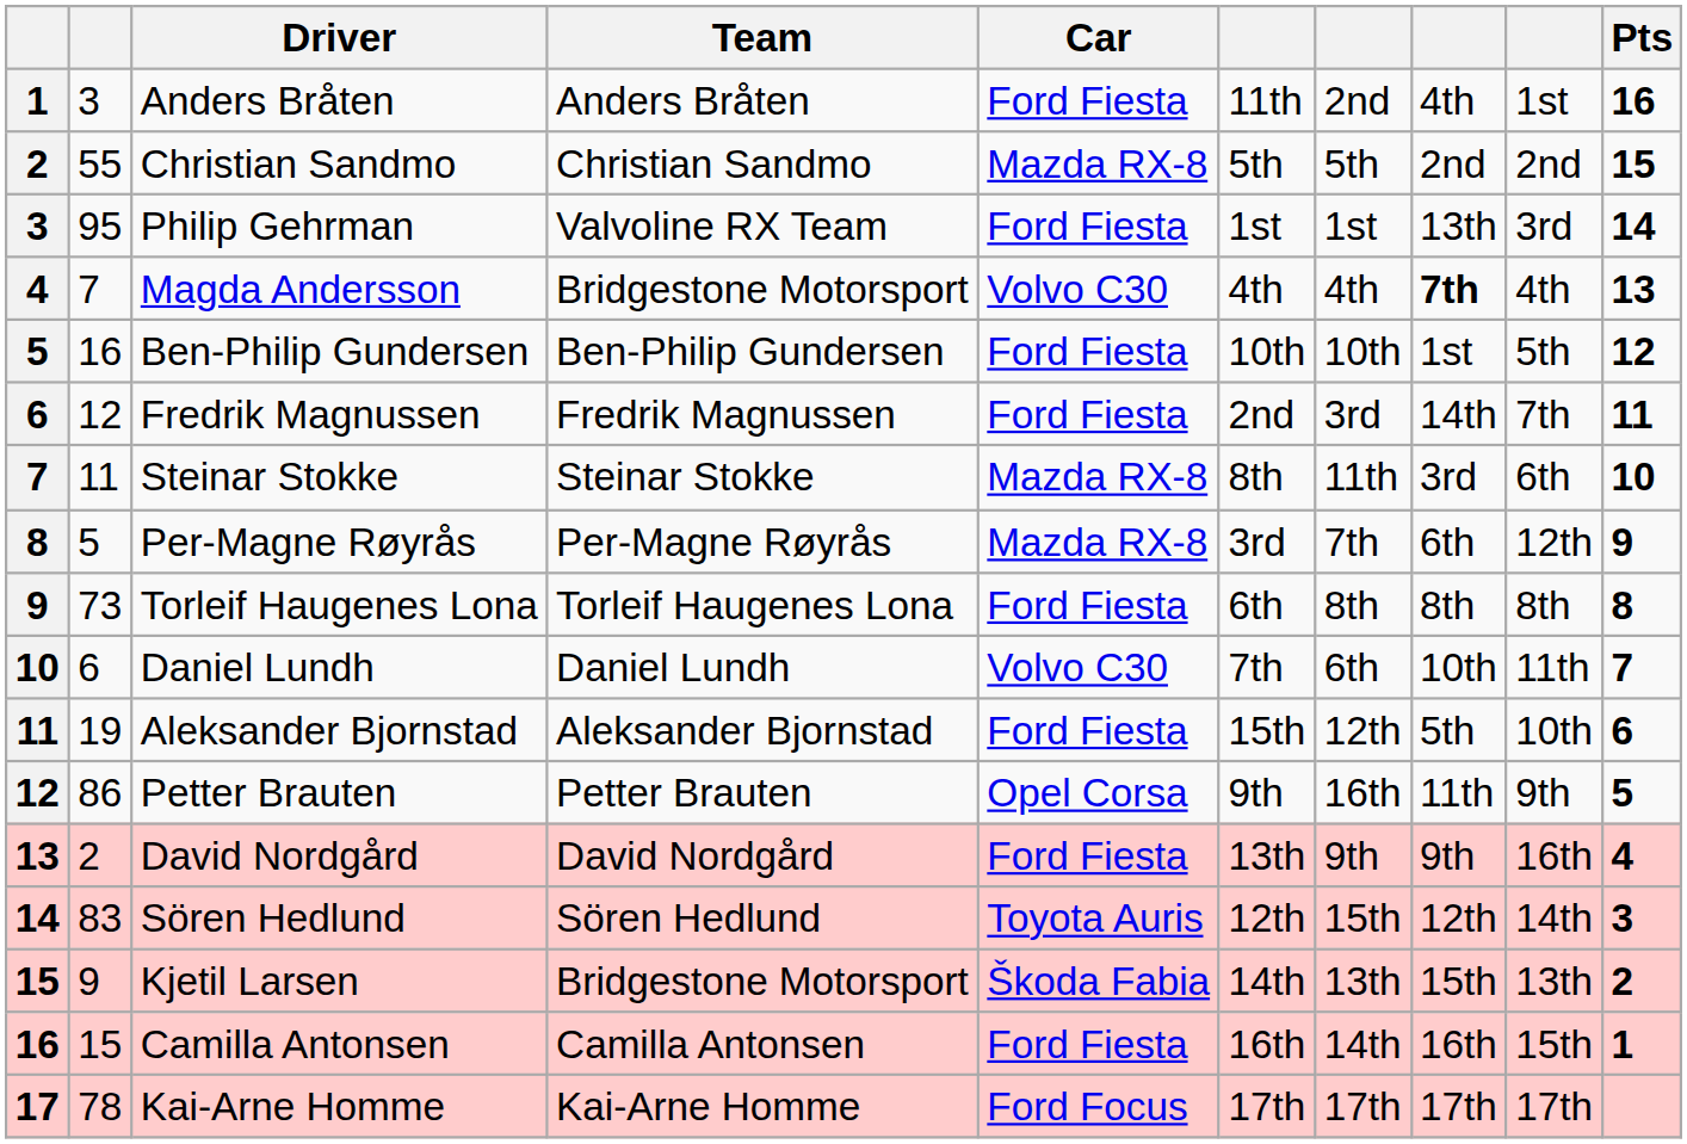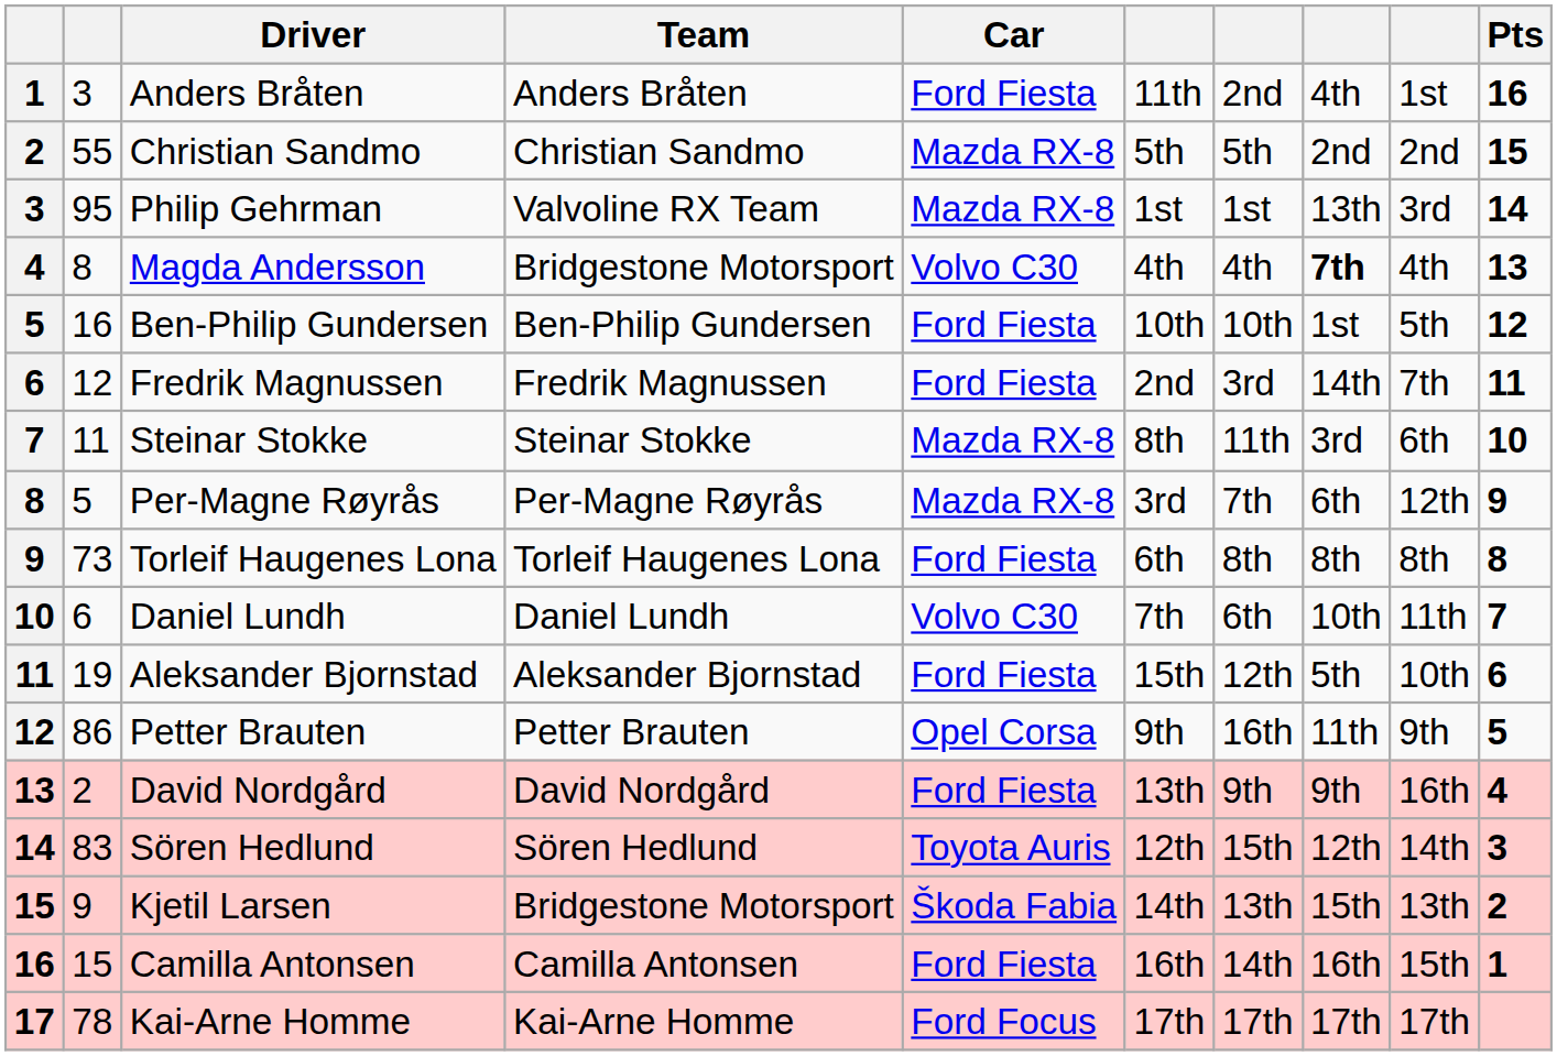Philip Gehrman | Car: Ford Fiesta -> Mazda RX-8
Magda Andersson | column 2: 7 -> 8
